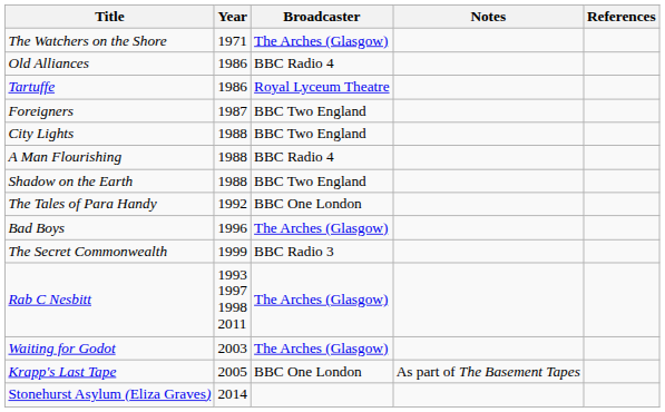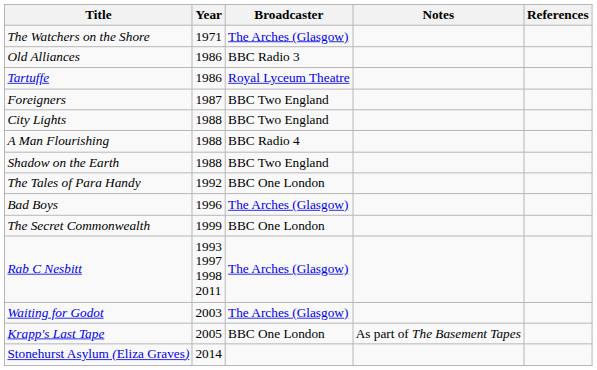Old Alliances | Broadcaster: BBC Radio 4 -> BBC Radio 3
The Secret Commonwealth | Broadcaster: BBC Radio 3 -> BBC One London
